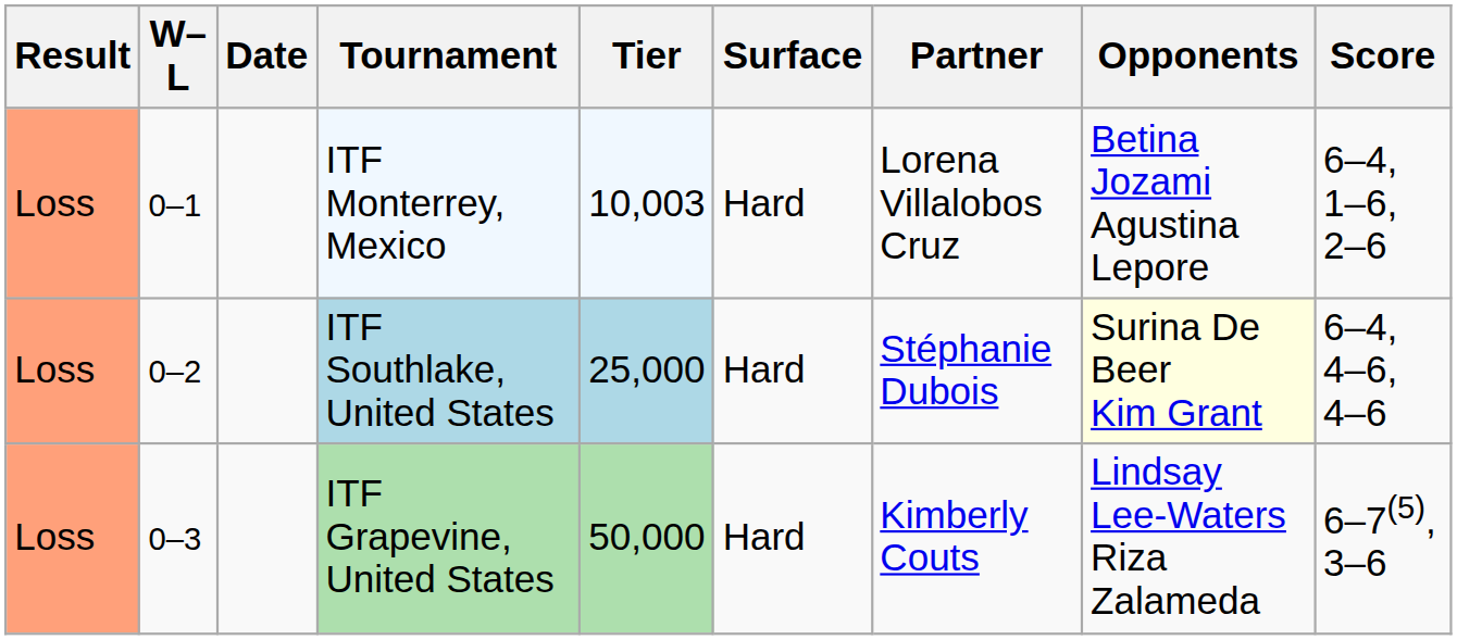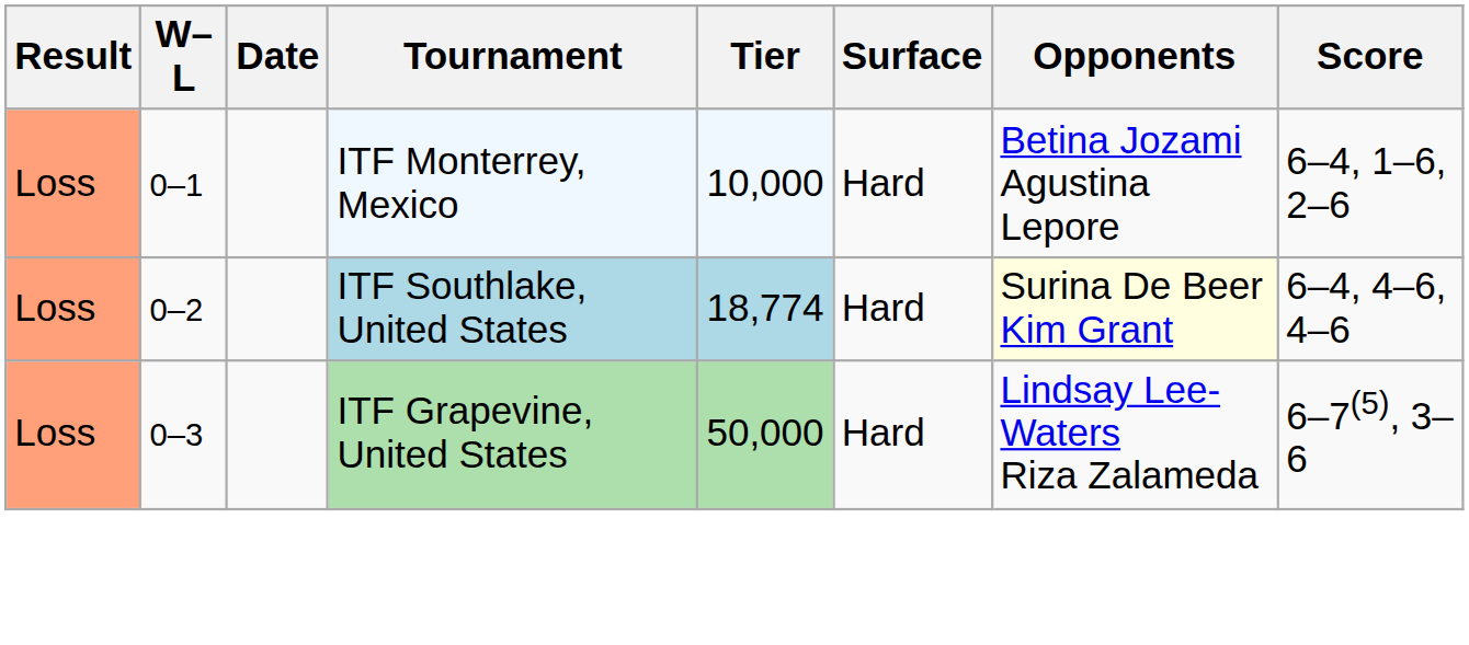- column: Partner | Lorena Villalobos Cruz | Stéphanie Dubois | Kimberly Couts
ITF Monterrey, Mexico | Tier: 10,003 -> 10,000
ITF Southlake, United States | Tier: 25,000 -> 18,774
